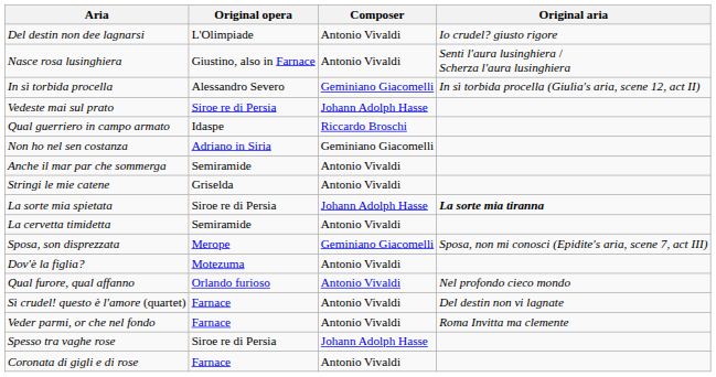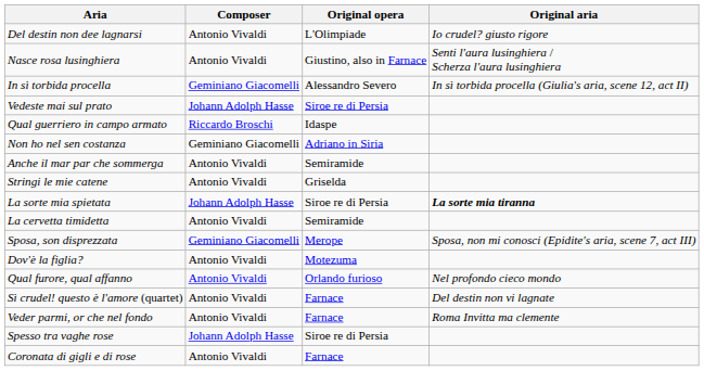columns swapped: Composer <-> Original opera
